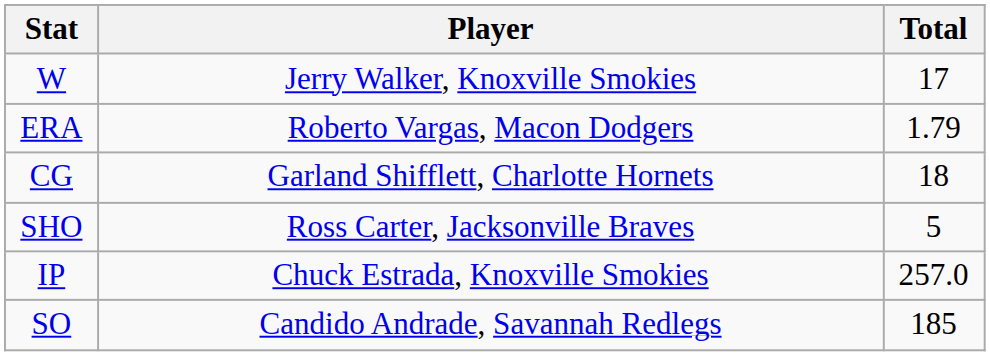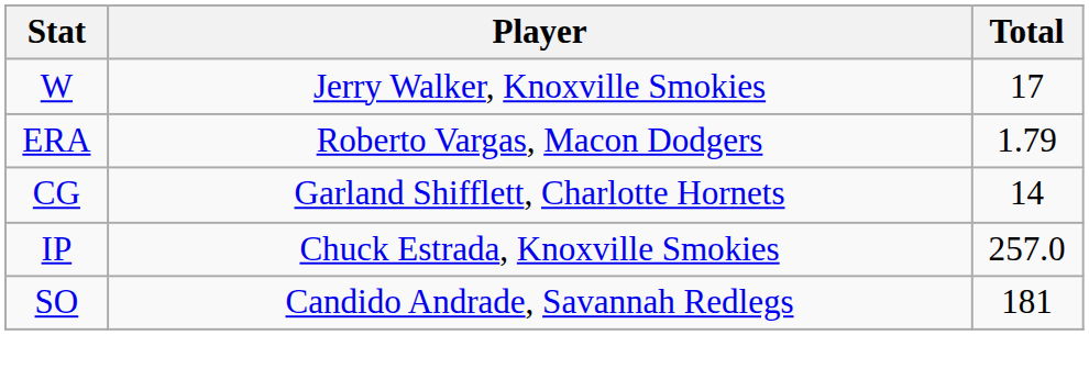CG | Total: 18 -> 14
- row: SHO | Ross Carter, Jacksonville Braves | 5
SO | Total: 185 -> 181
